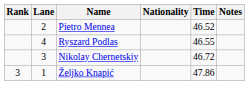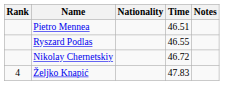- column: Lane | 2 | 4 | 3 | 1
Pietro Mennea | Time: 46.52 -> 46.51
Željko Knapić | Rank: 3 -> 4
Željko Knapić | Time: 47.86 -> 47.83
